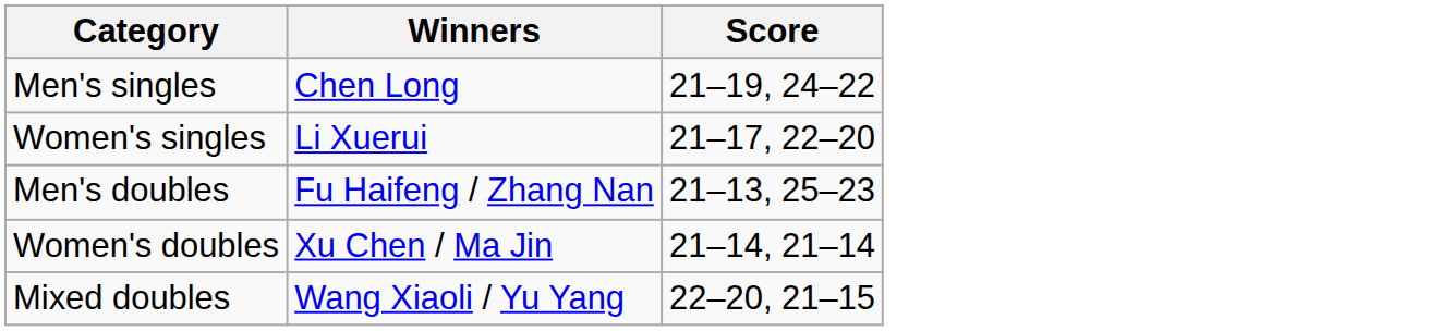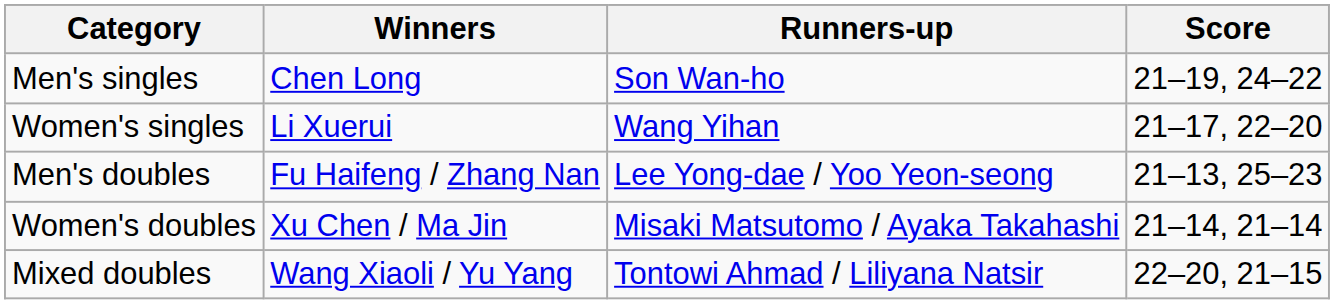+ column: Runners-up | Son Wan-ho | Wang Yihan | Lee Yong-dae / Yoo Yeon-seong | Misaki Matsutomo / Ayaka Takahashi | Tontowi Ahmad / Liliyana Natsir
